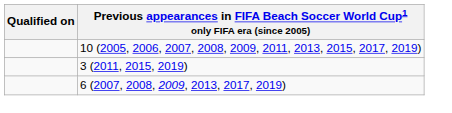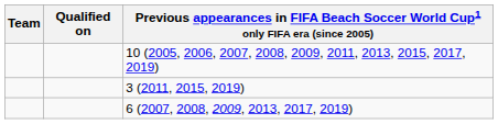+ column: Team
